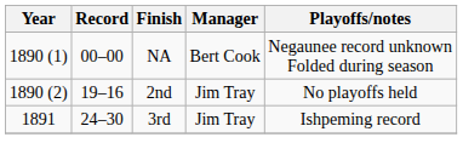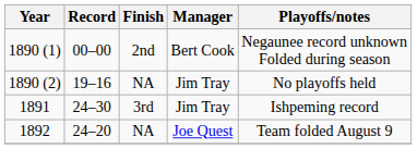1890 (1) | Finish: NA -> 2nd
1890 (2) | Finish: 2nd -> NA
+ row: 1892 | 24–20 | NA | Joe Quest | Team folded August 9
